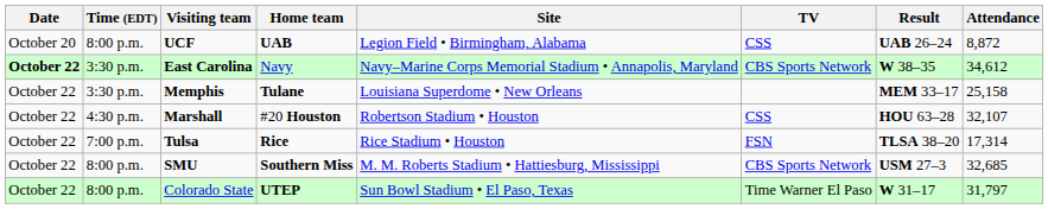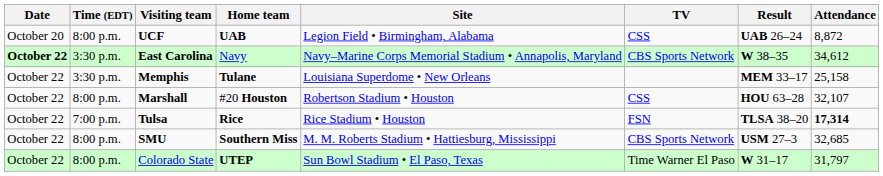Marshall | Time (EDT): 4:30 p.m. -> 8:00 p.m.
Tulsa | Attendance: normal -> bold
